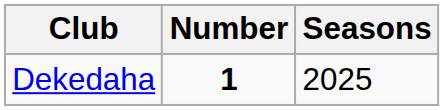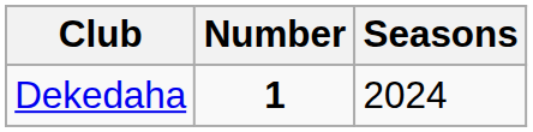Dekedaha | Seasons: 2025 -> 2024
